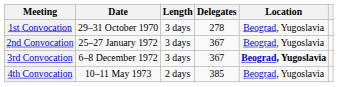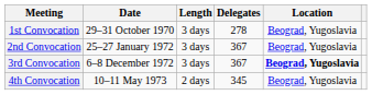4th Convocation | Delegates: 385 -> 345
